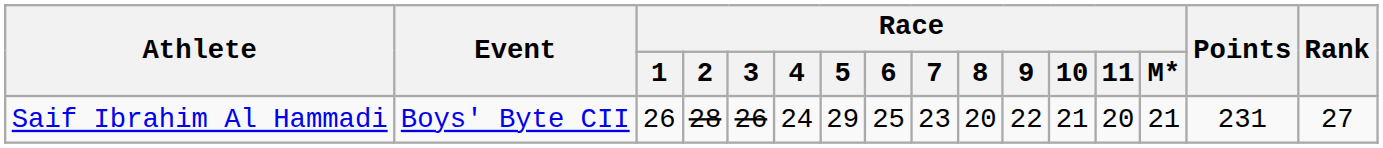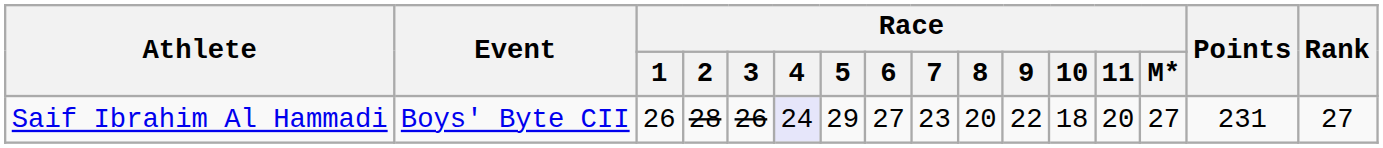Saif Ibrahim Al Hammadi | Race / 4: no background -> lavender background
Saif Ibrahim Al Hammadi | Race / 6: 25 -> 27
Saif Ibrahim Al Hammadi | Race / 10: 21 -> 18
Saif Ibrahim Al Hammadi | Race / M*: 21 -> 27
